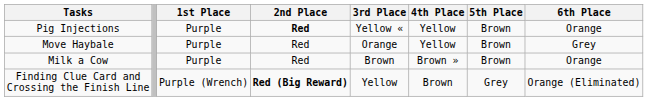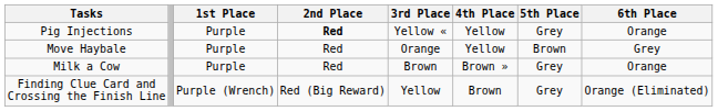Pig Injections | 5th Place: Brown -> Grey
Milk a Cow | 5th Place: Brown -> Grey
Finding Clue Card and Crossing the Finish Line | 2nd Place: bold -> normal
